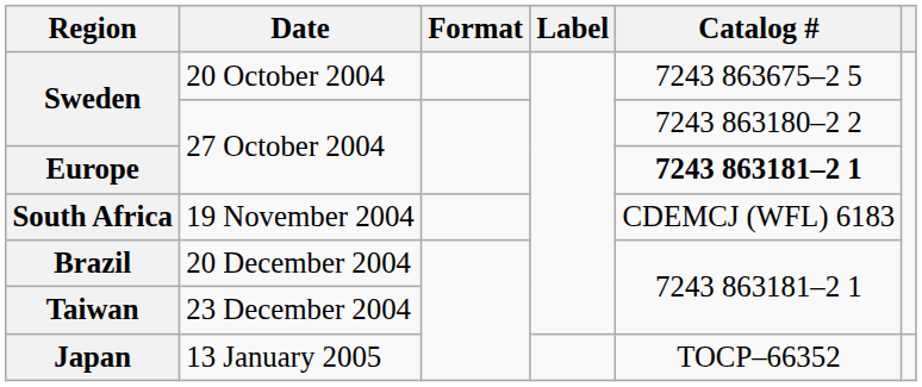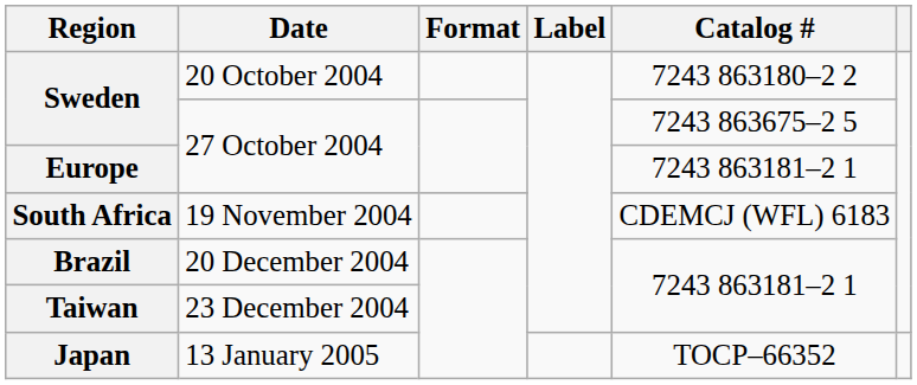Sweden / 20 October 2004 | Catalog #: 7243 863675–2 5 -> 7243 863180–2 2
Sweden / 27 October 2004 | Catalog #: 7243 863180–2 2 -> 7243 863675–2 5
Europe | Catalog #: bold -> normal
